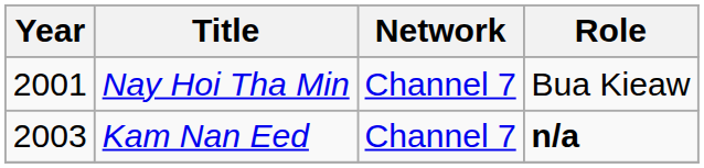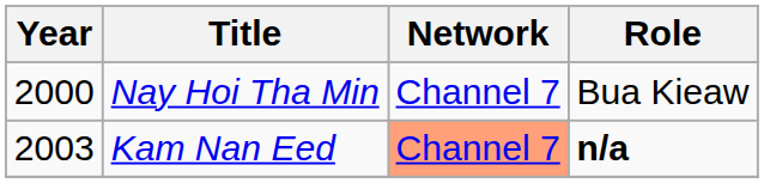Nay Hoi Tha Min | Year: 2001 -> 2000
Kam Nan Eed | Network: no background -> lightsalmon background
